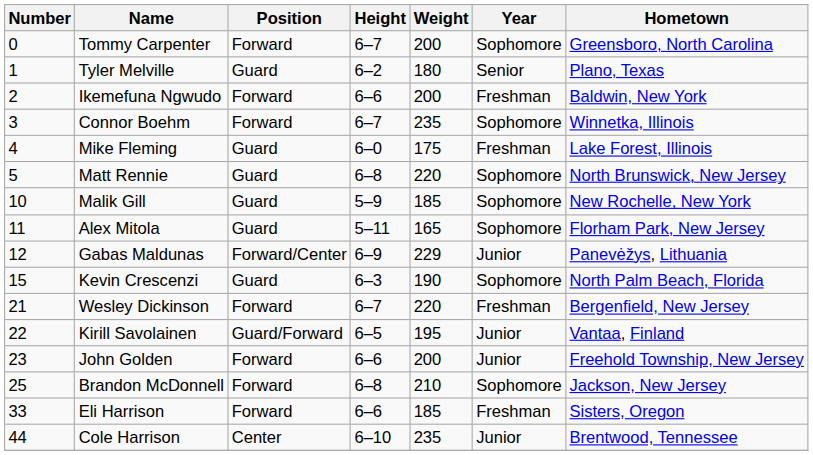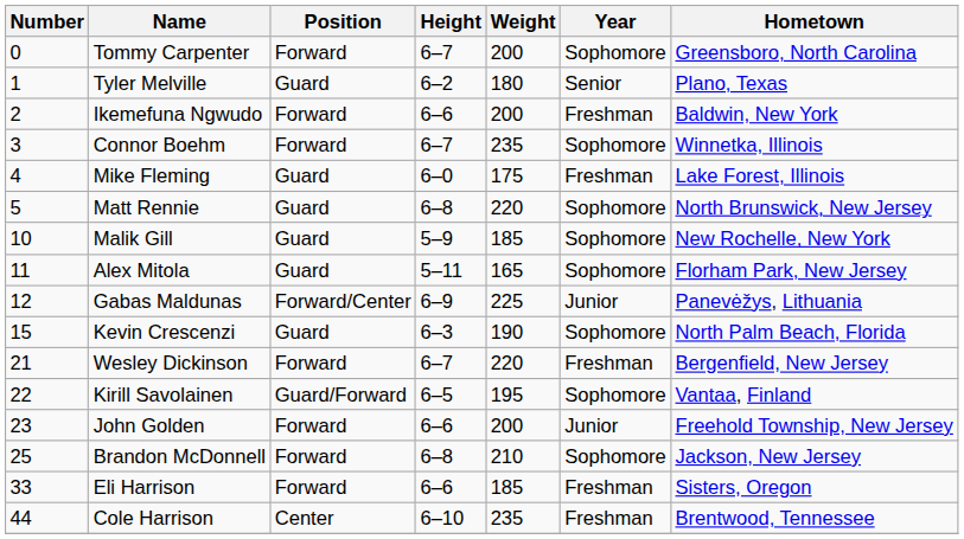Gabas Maldunas | Weight: 229 -> 225
Kirill Savolainen | Year: Junior -> Sophomore
Cole Harrison | Year: Junior -> Freshman
